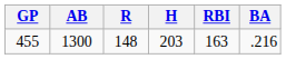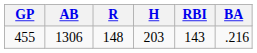455 | AB: 1300 -> 1306
455 | RBI: 163 -> 143
